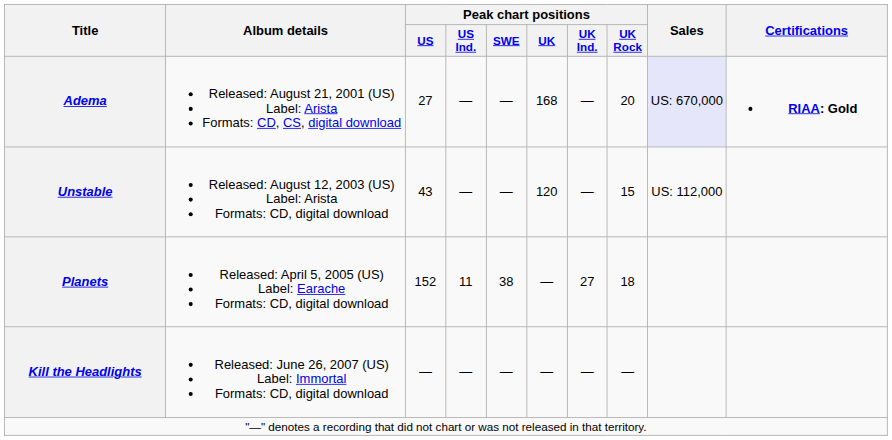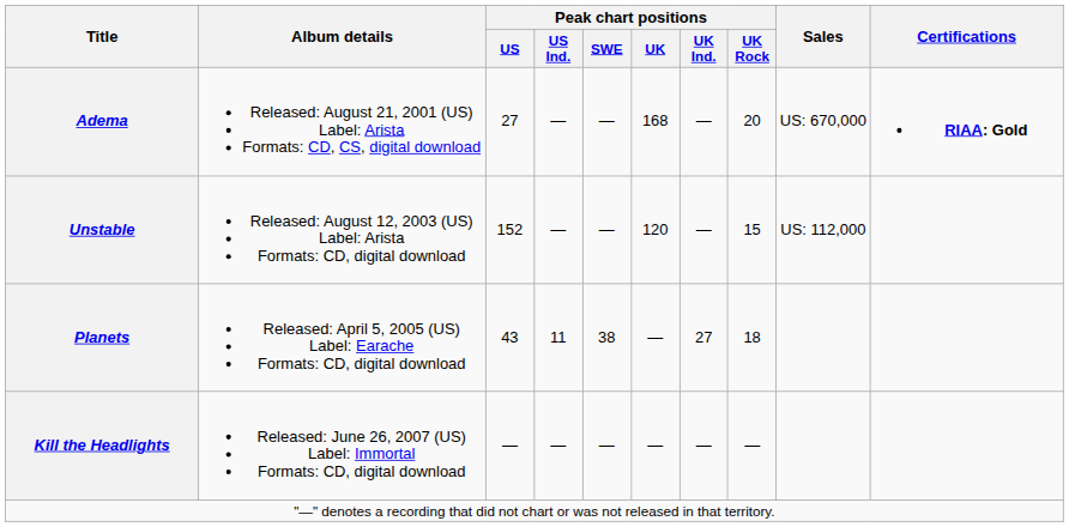Adema | Sales: lavender background -> no background
Unstable | Peak chart positions / US: 43 -> 152
Planets | Peak chart positions / US: 152 -> 43
